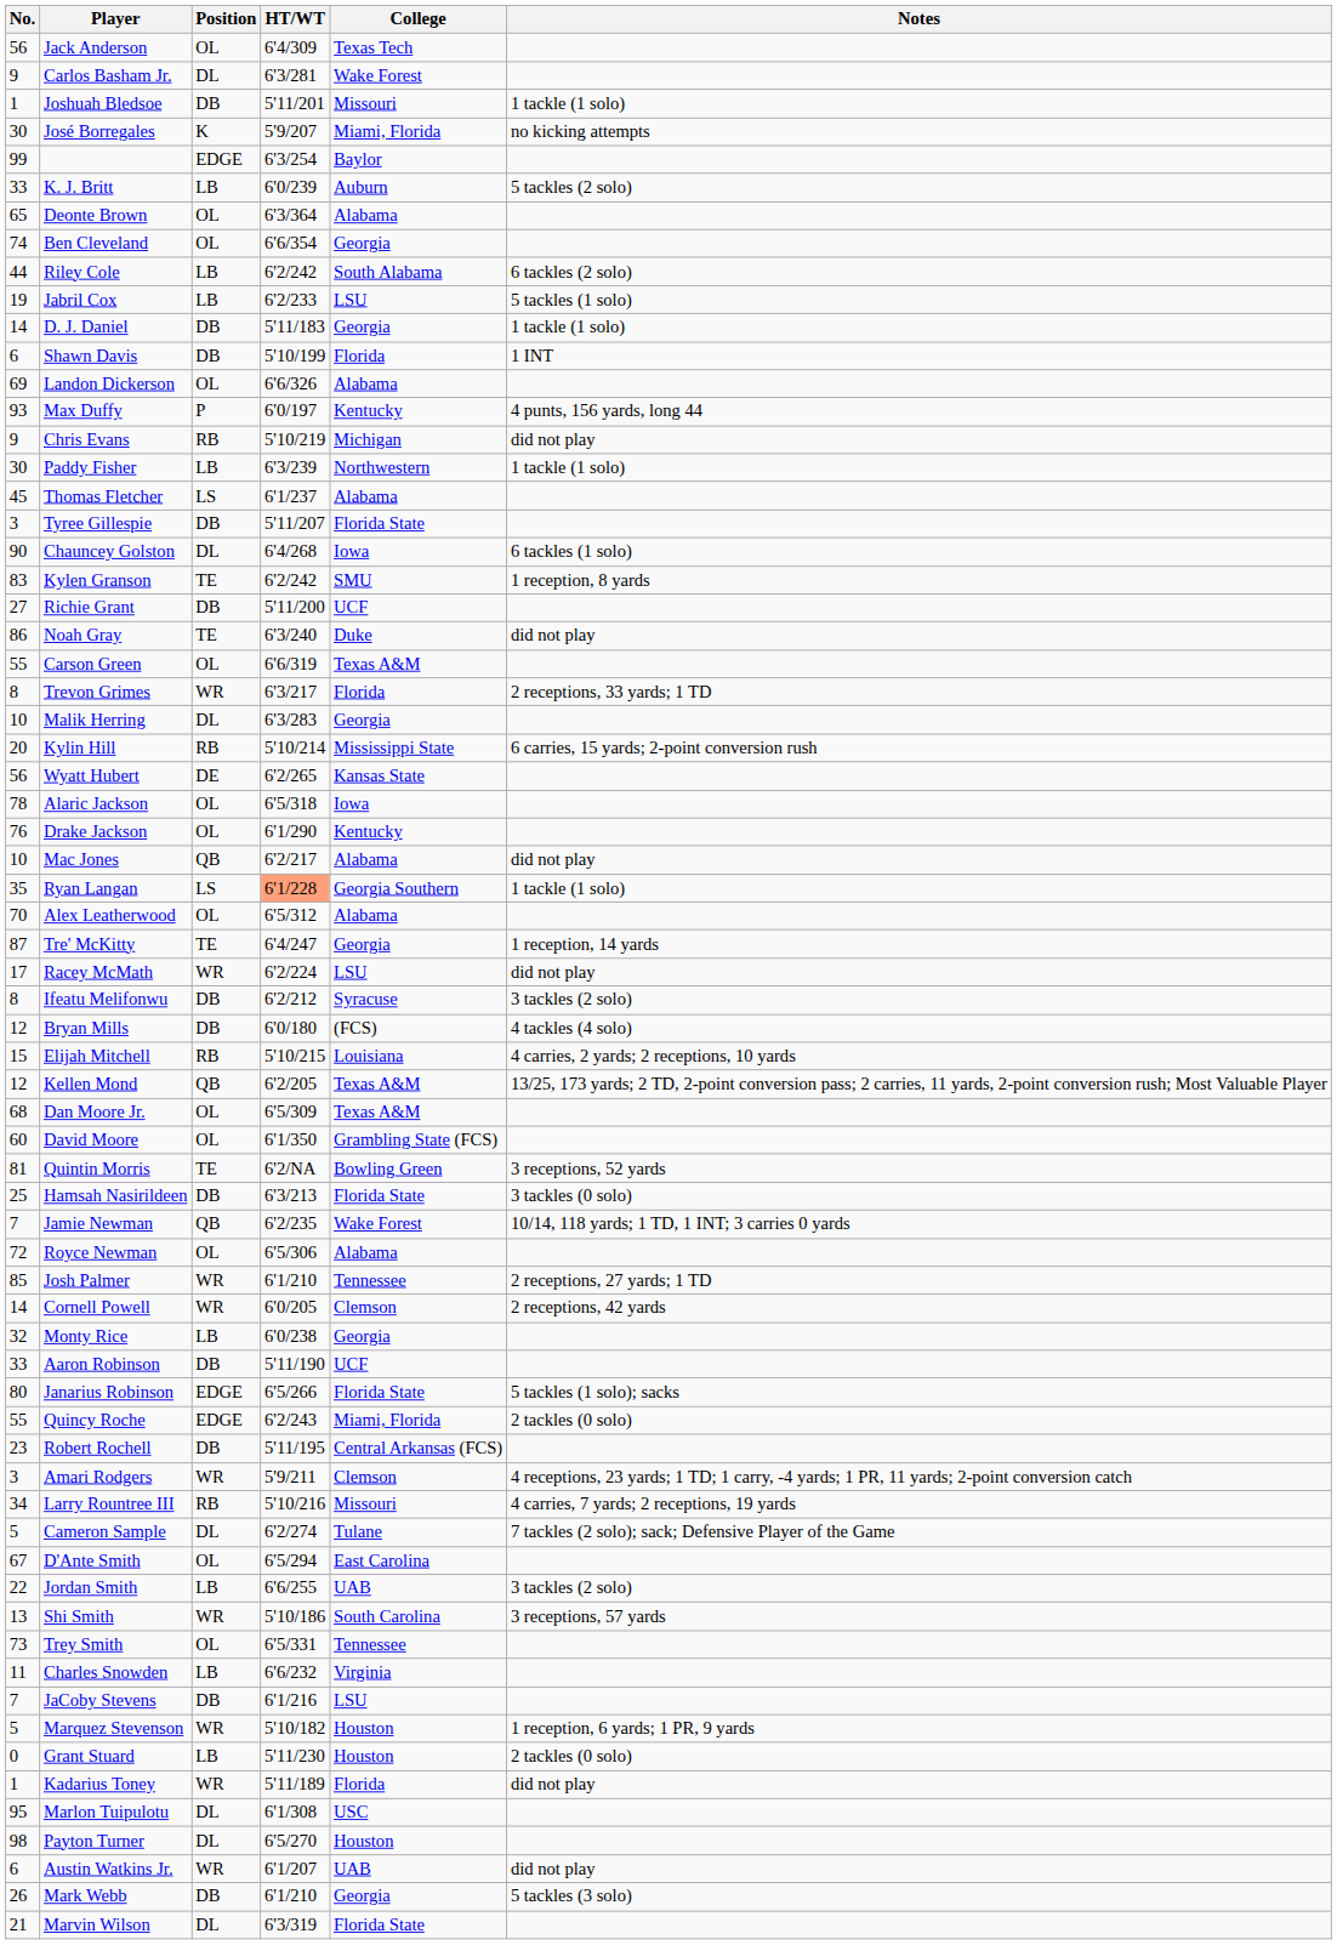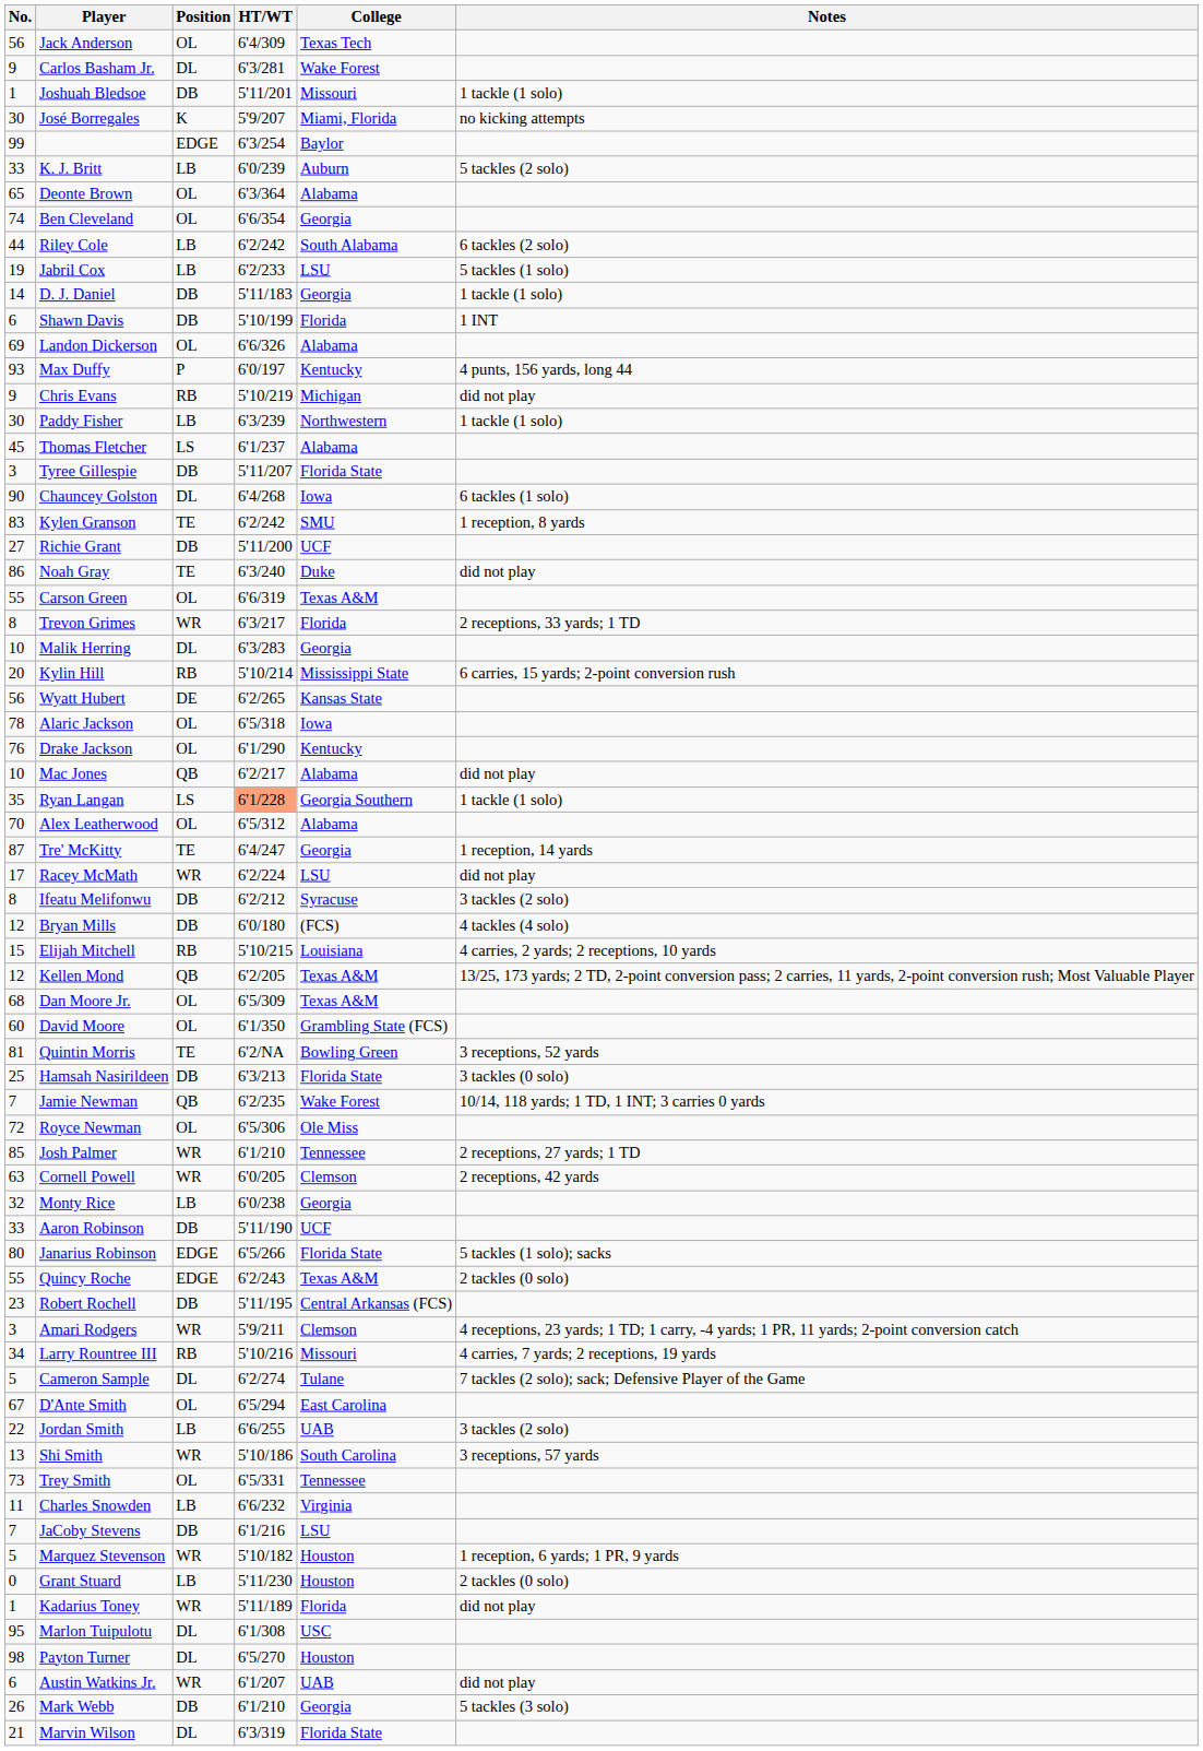Royce Newman | College: Alabama -> Ole Miss
Cornell Powell | No.: 14 -> 63
Quincy Roche | College: Miami, Florida -> Texas A&M
